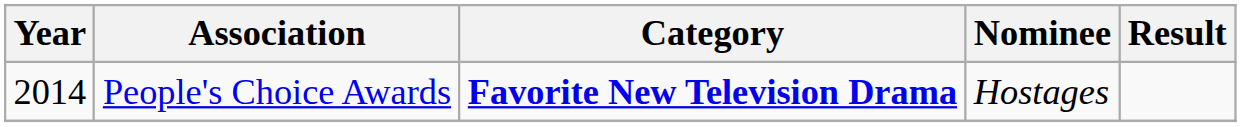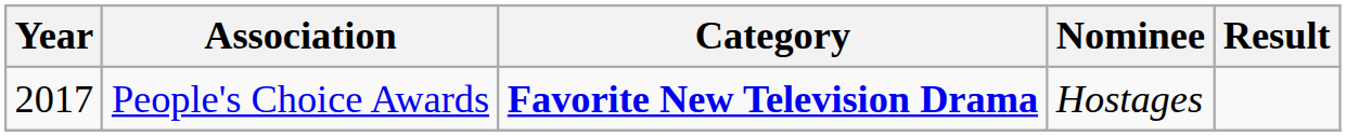People's Choice Awards | Year: 2014 -> 2017
